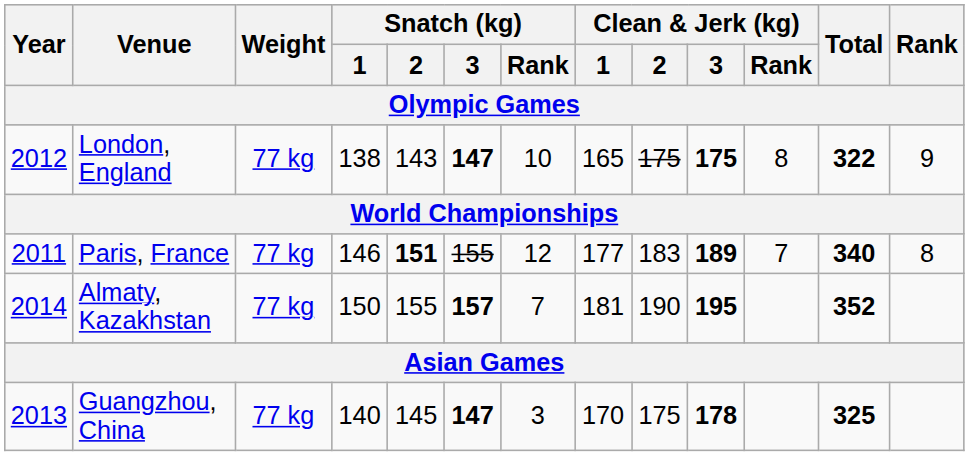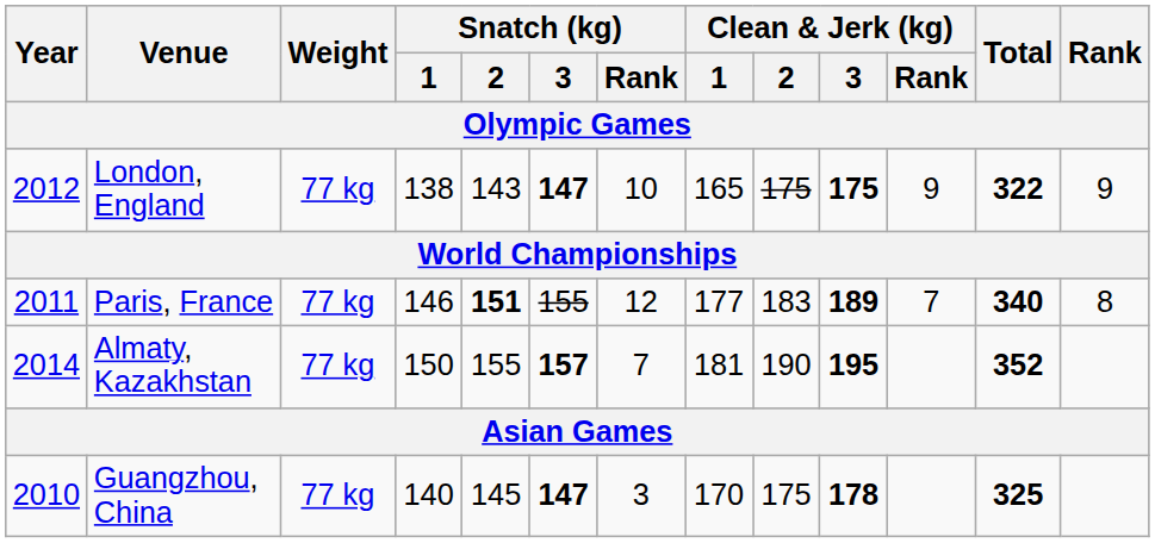London, England | Clean & Jerk (kg) / Rank: 8 -> 9
Guangzhou, China | Year: 2013 -> 2010
